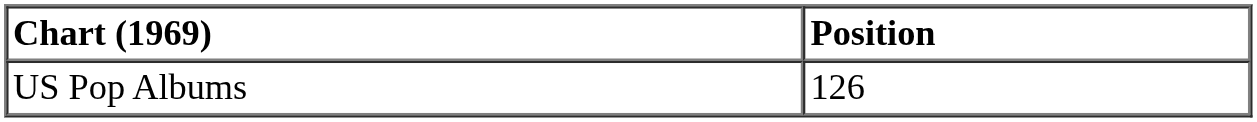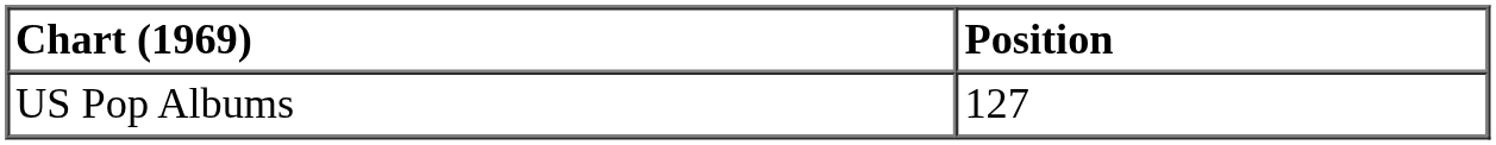US Pop Albums | Position: 126 -> 127
